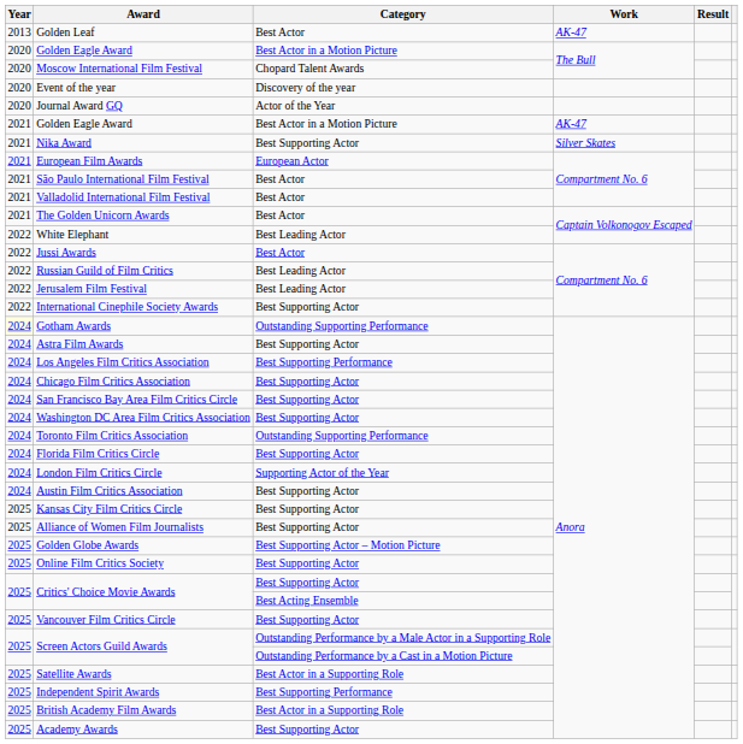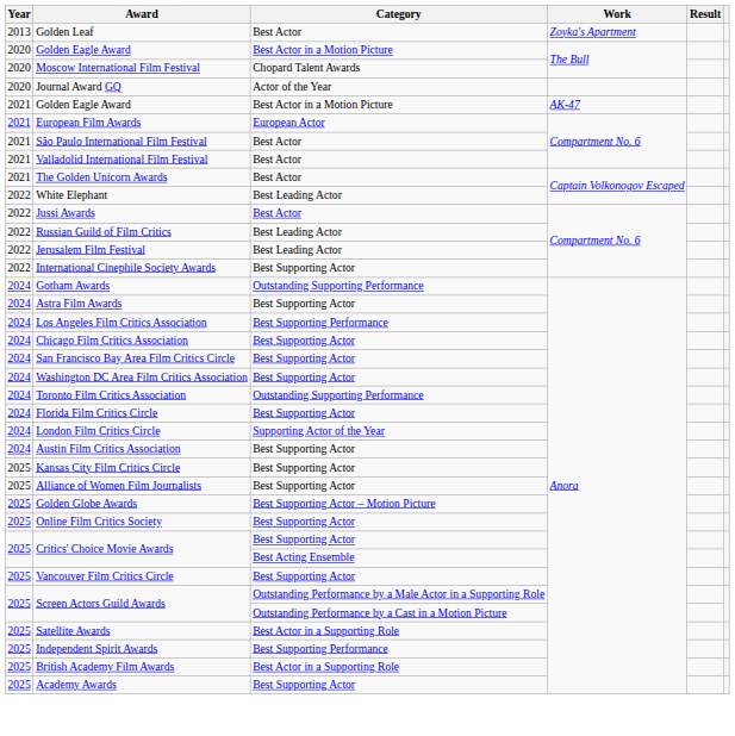Golden Leaf | Work: AK-47 -> Zoyka's Apartment
- row: 2020 | Event of the year | Discovery of the year
- row: 2021 | Nika Award | Best Supporting Actor | Silver Skates
